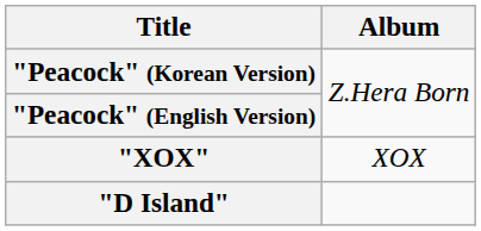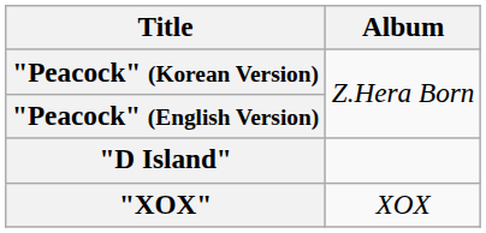rows swapped: "D Island" <-> "XOX"
